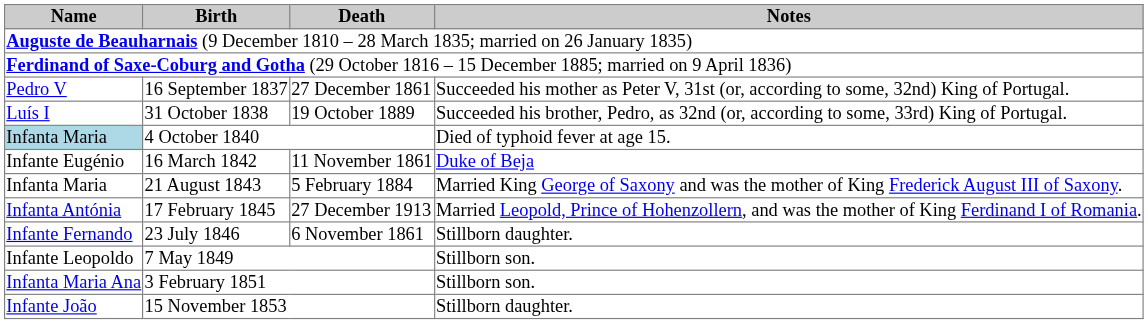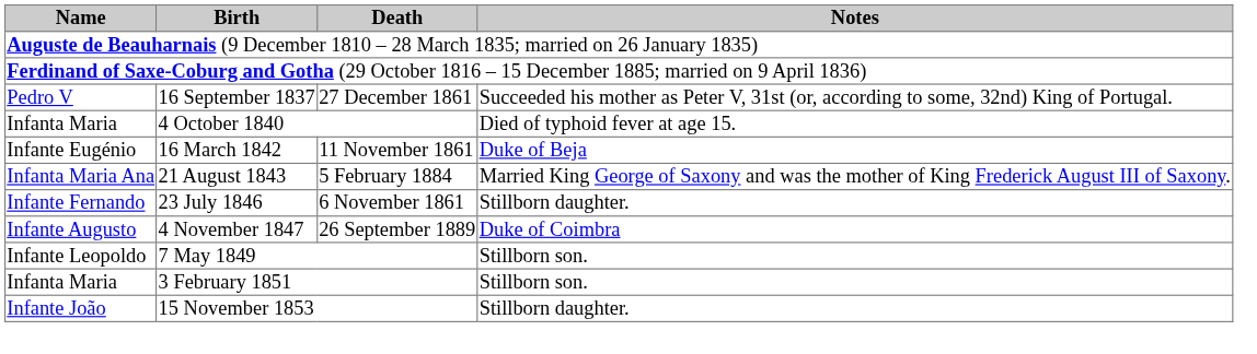- row: Luís I | 31 October 1838 | 19 October 1889 | Succeeded his brother, Pedro, as 32nd (or, according to some, 33rd) King of Portugal.
4 October 1840 | Name: lightblue background -> no background
21 August 1843 | Name: Infanta Maria -> Infanta Maria Ana
- row: Infanta Antónia | 17 February 1845 | 27 December 1913 | Married Leopold, Prince of Hohenzollern, and was the mother of King Ferdinand I of Romania.
+ row: Infante Augusto | 4 November 1847 | 26 September 1889 | Duke of Coimbra
3 February 1851 | Name: Infanta Maria Ana -> Infanta Maria
